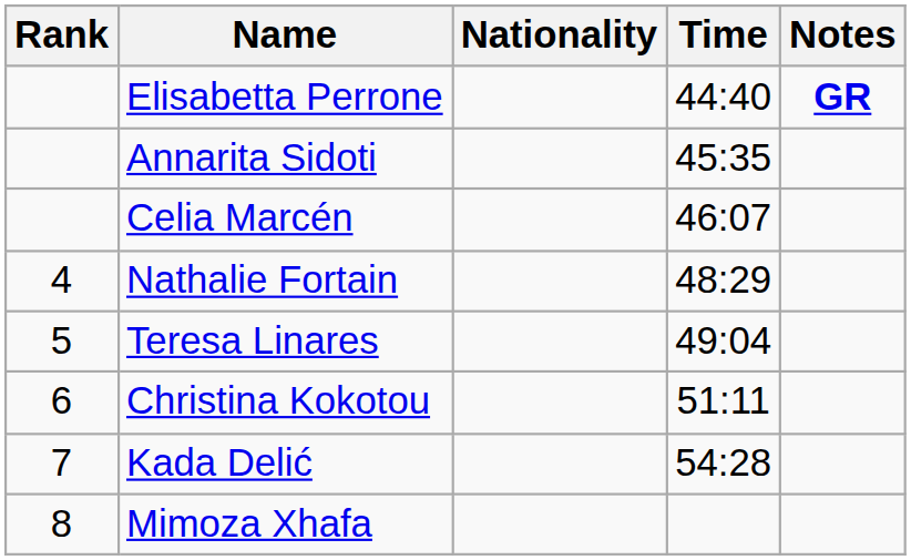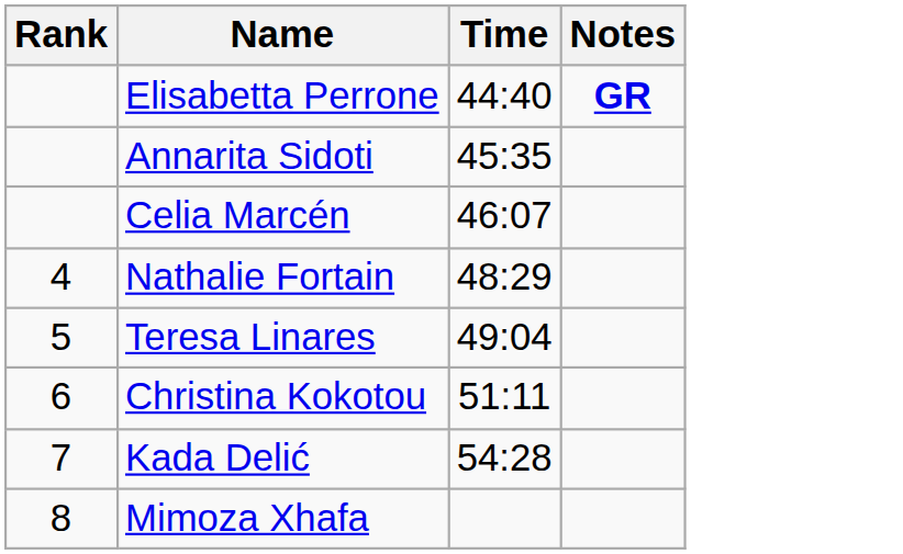- column: Nationality
